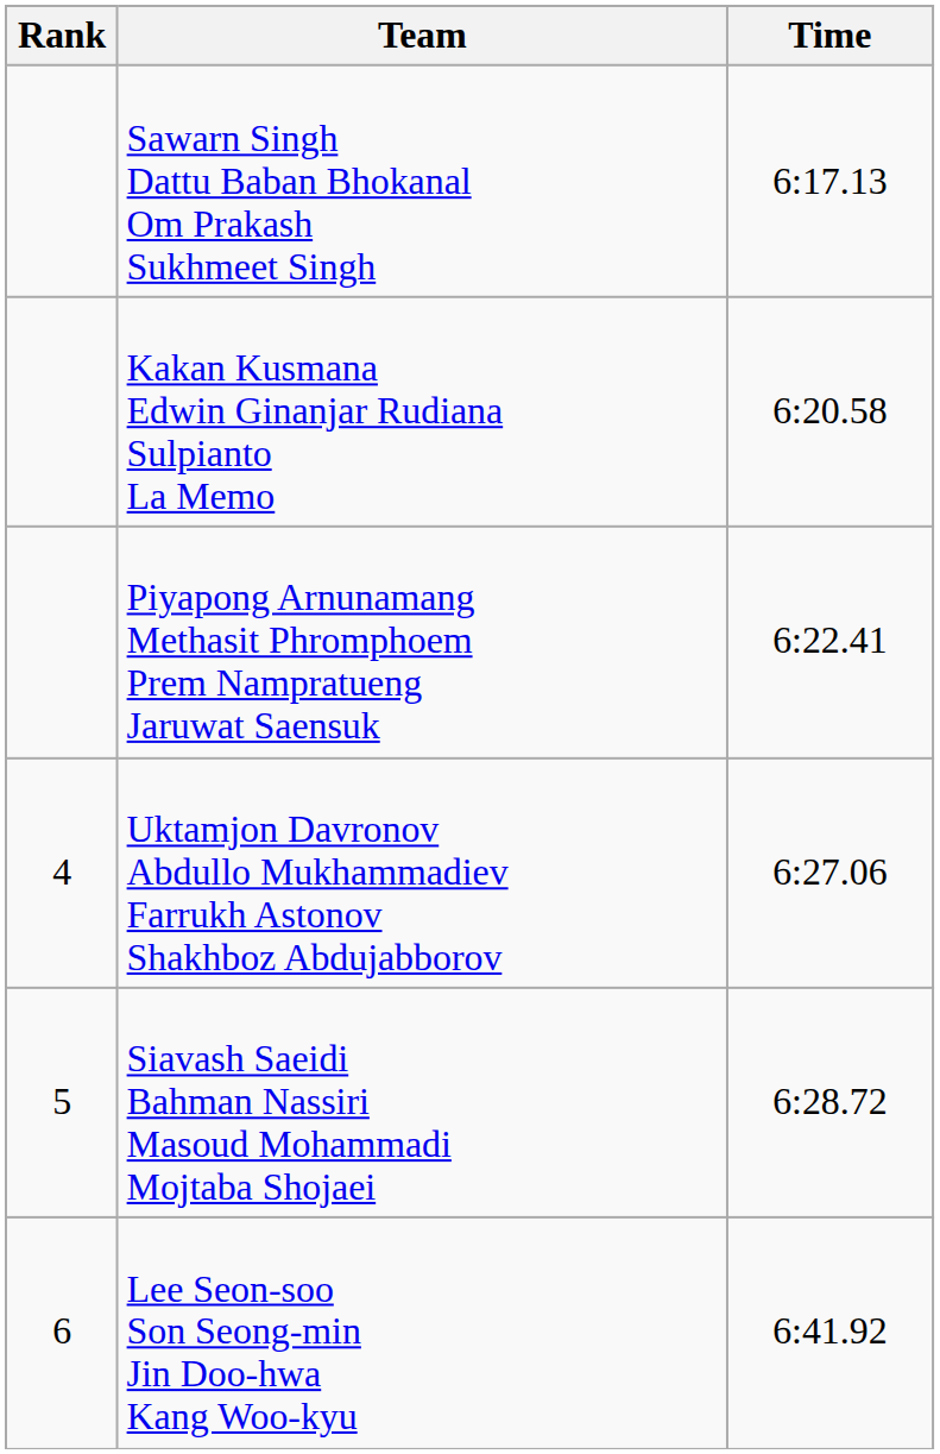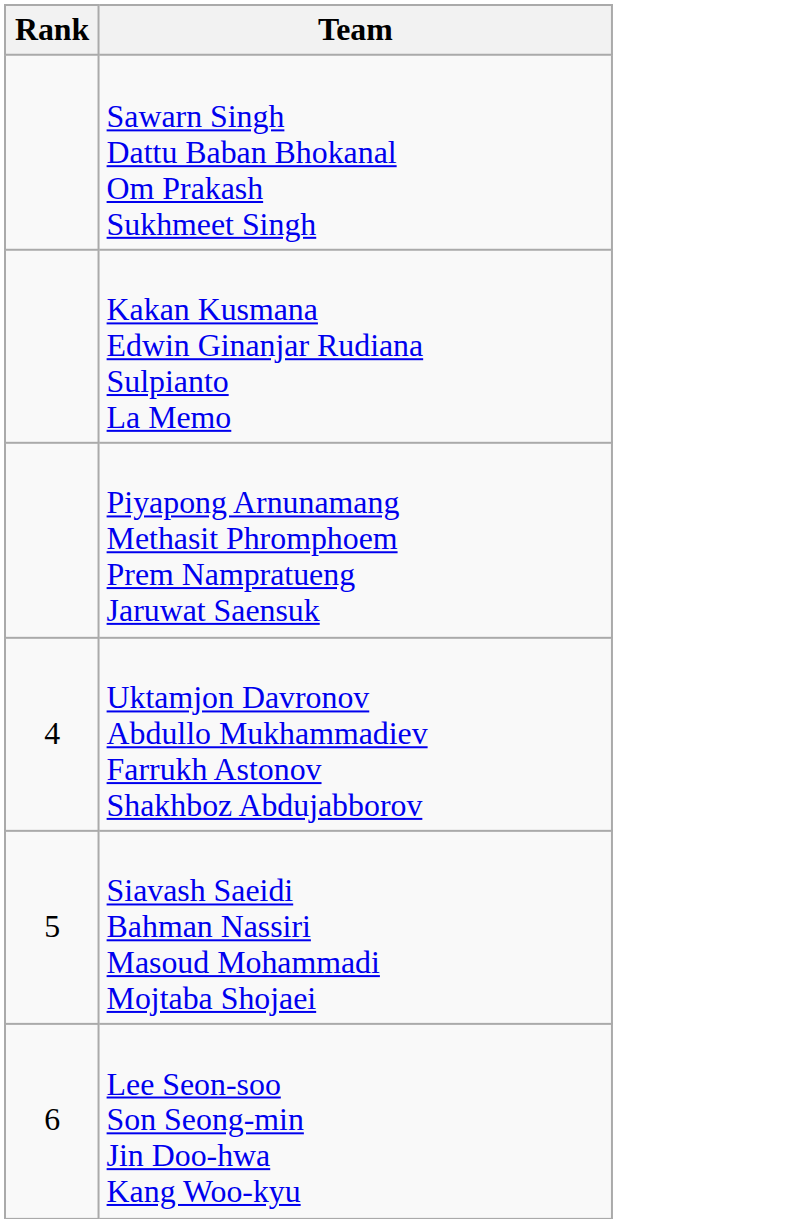- column: Time | 6:17.13 | 6:20.58 | 6:22.41 | 6:27.06 | 6:28.72 | 6:41.92
